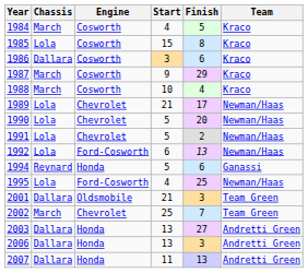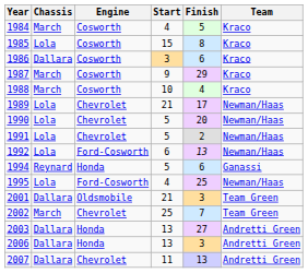2007 | Engine: Honda -> Chevrolet
